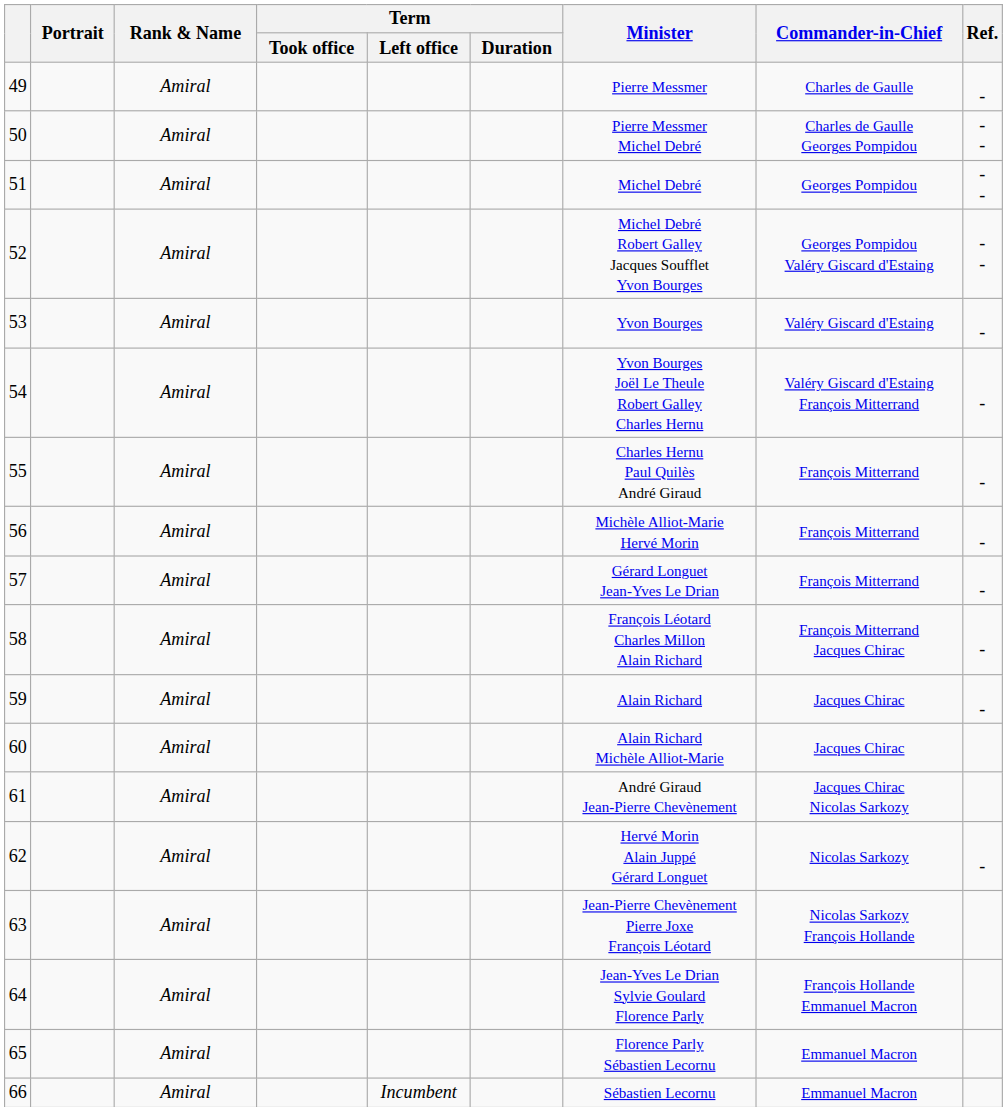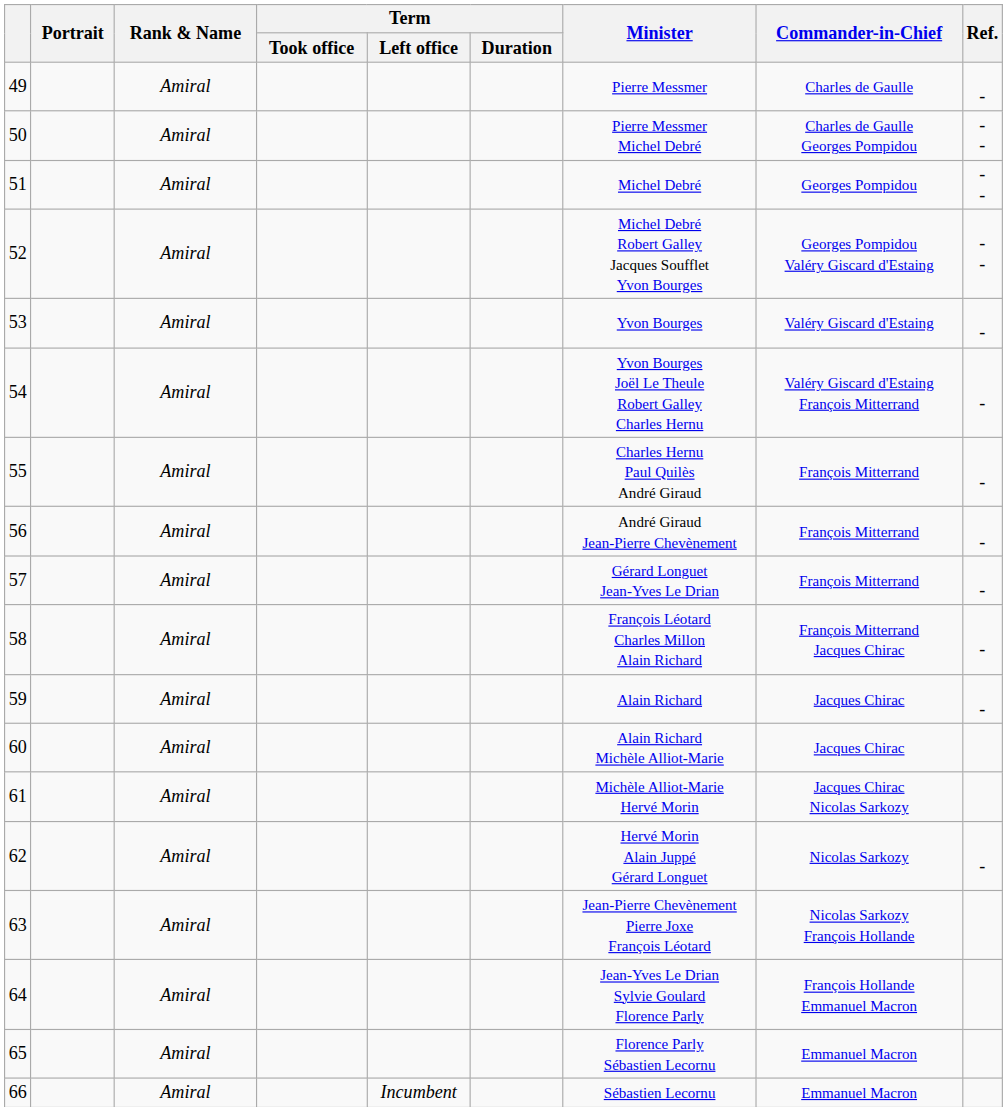56 | Minister: Michèle Alliot-Marie Hervé Morin -> André Giraud Jean-Pierre Chevènement
61 | Minister: André Giraud Jean-Pierre Chevènement -> Michèle Alliot-Marie Hervé Morin
